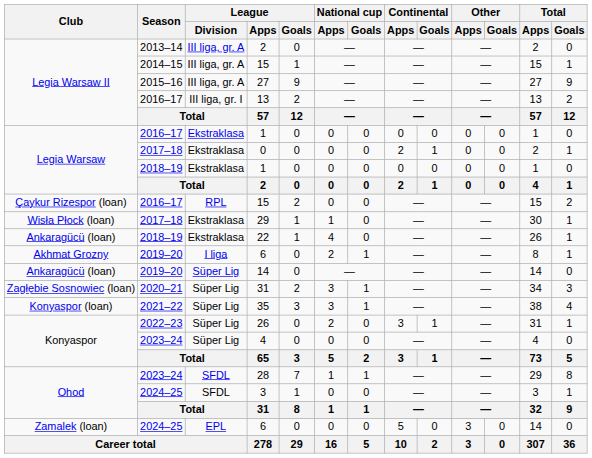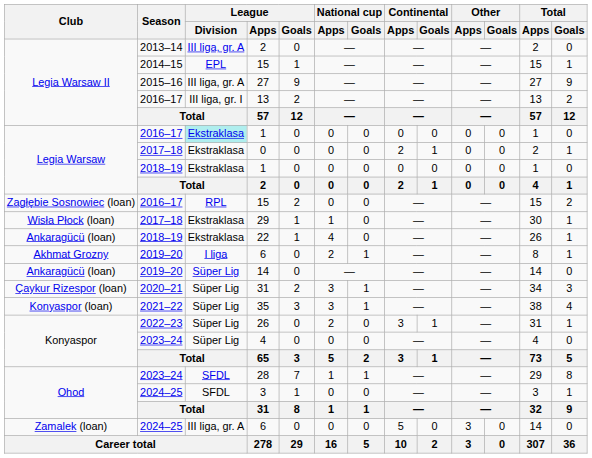2014–15 / 15 | League / Division: III liga, gr. A -> EPL
2016–17 / 1 | League / Division: no background -> paleturquoise background
2016–17 / 15 | Club: Çaykur Rizespor (loan) -> Zagłębie Sosnowiec (loan)
2020–21 / 31 | Club: Zagłębie Sosnowiec (loan) -> Çaykur Rizespor (loan)
2024–25 / 6 | League / Division: EPL -> III liga, gr. A
